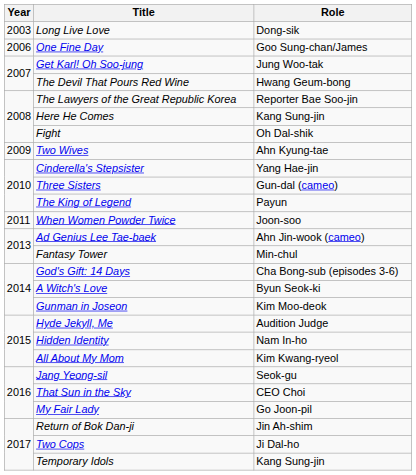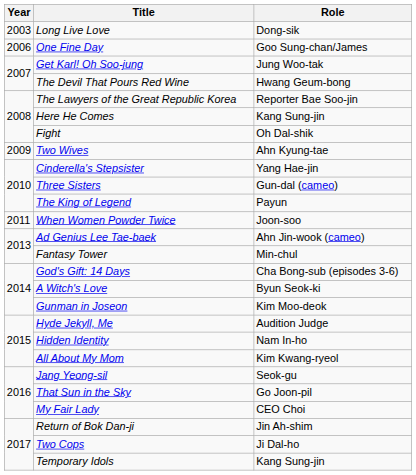That Sun in the Sky | Role: CEO Choi -> Go Joon-pil
My Fair Lady | Role: Go Joon-pil -> CEO Choi
